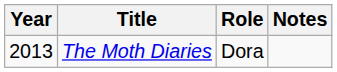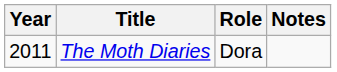The Moth Diaries | Year: 2013 -> 2011
